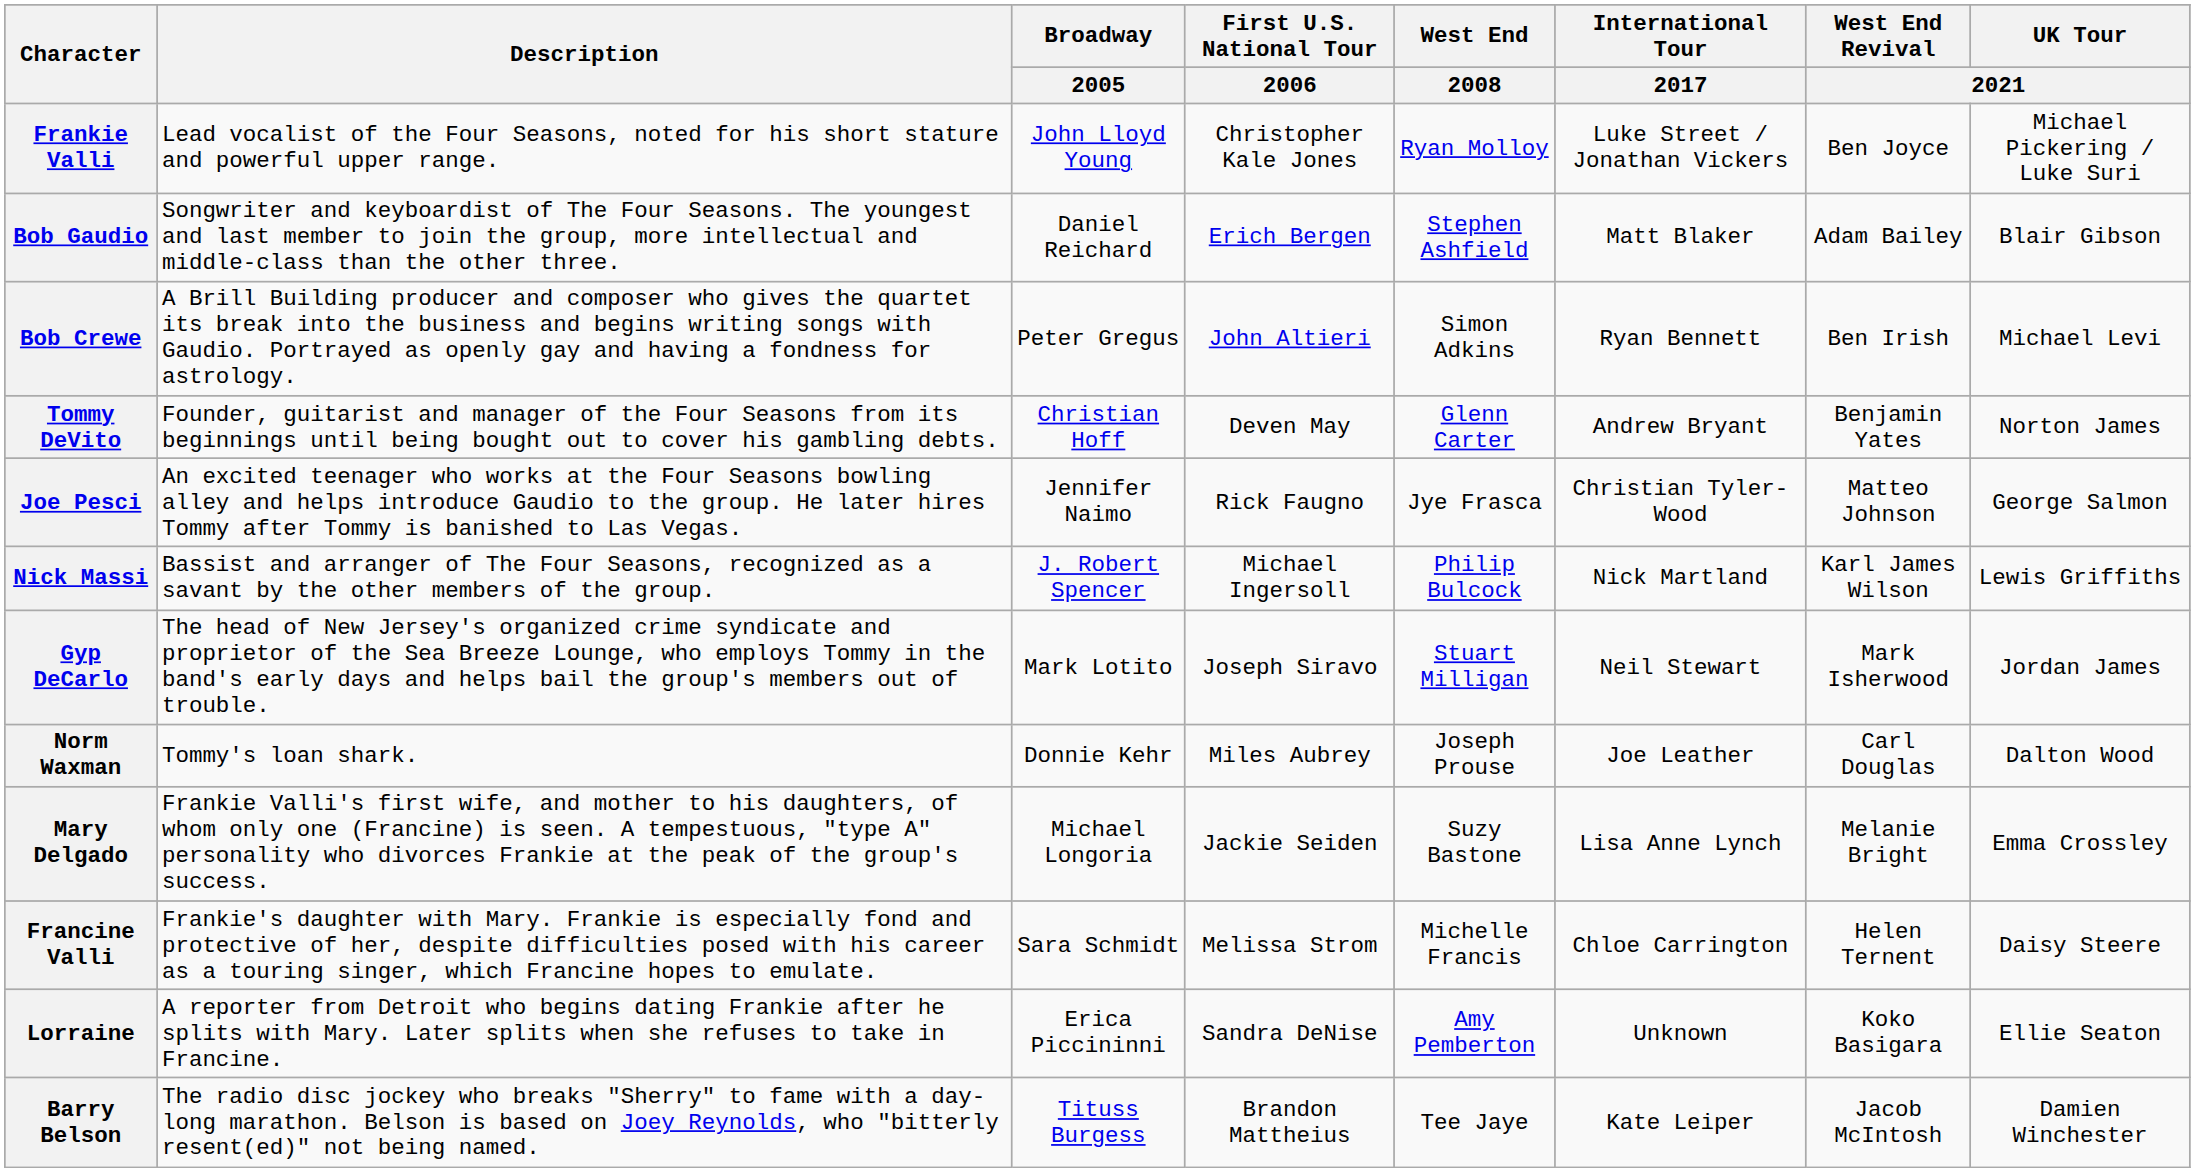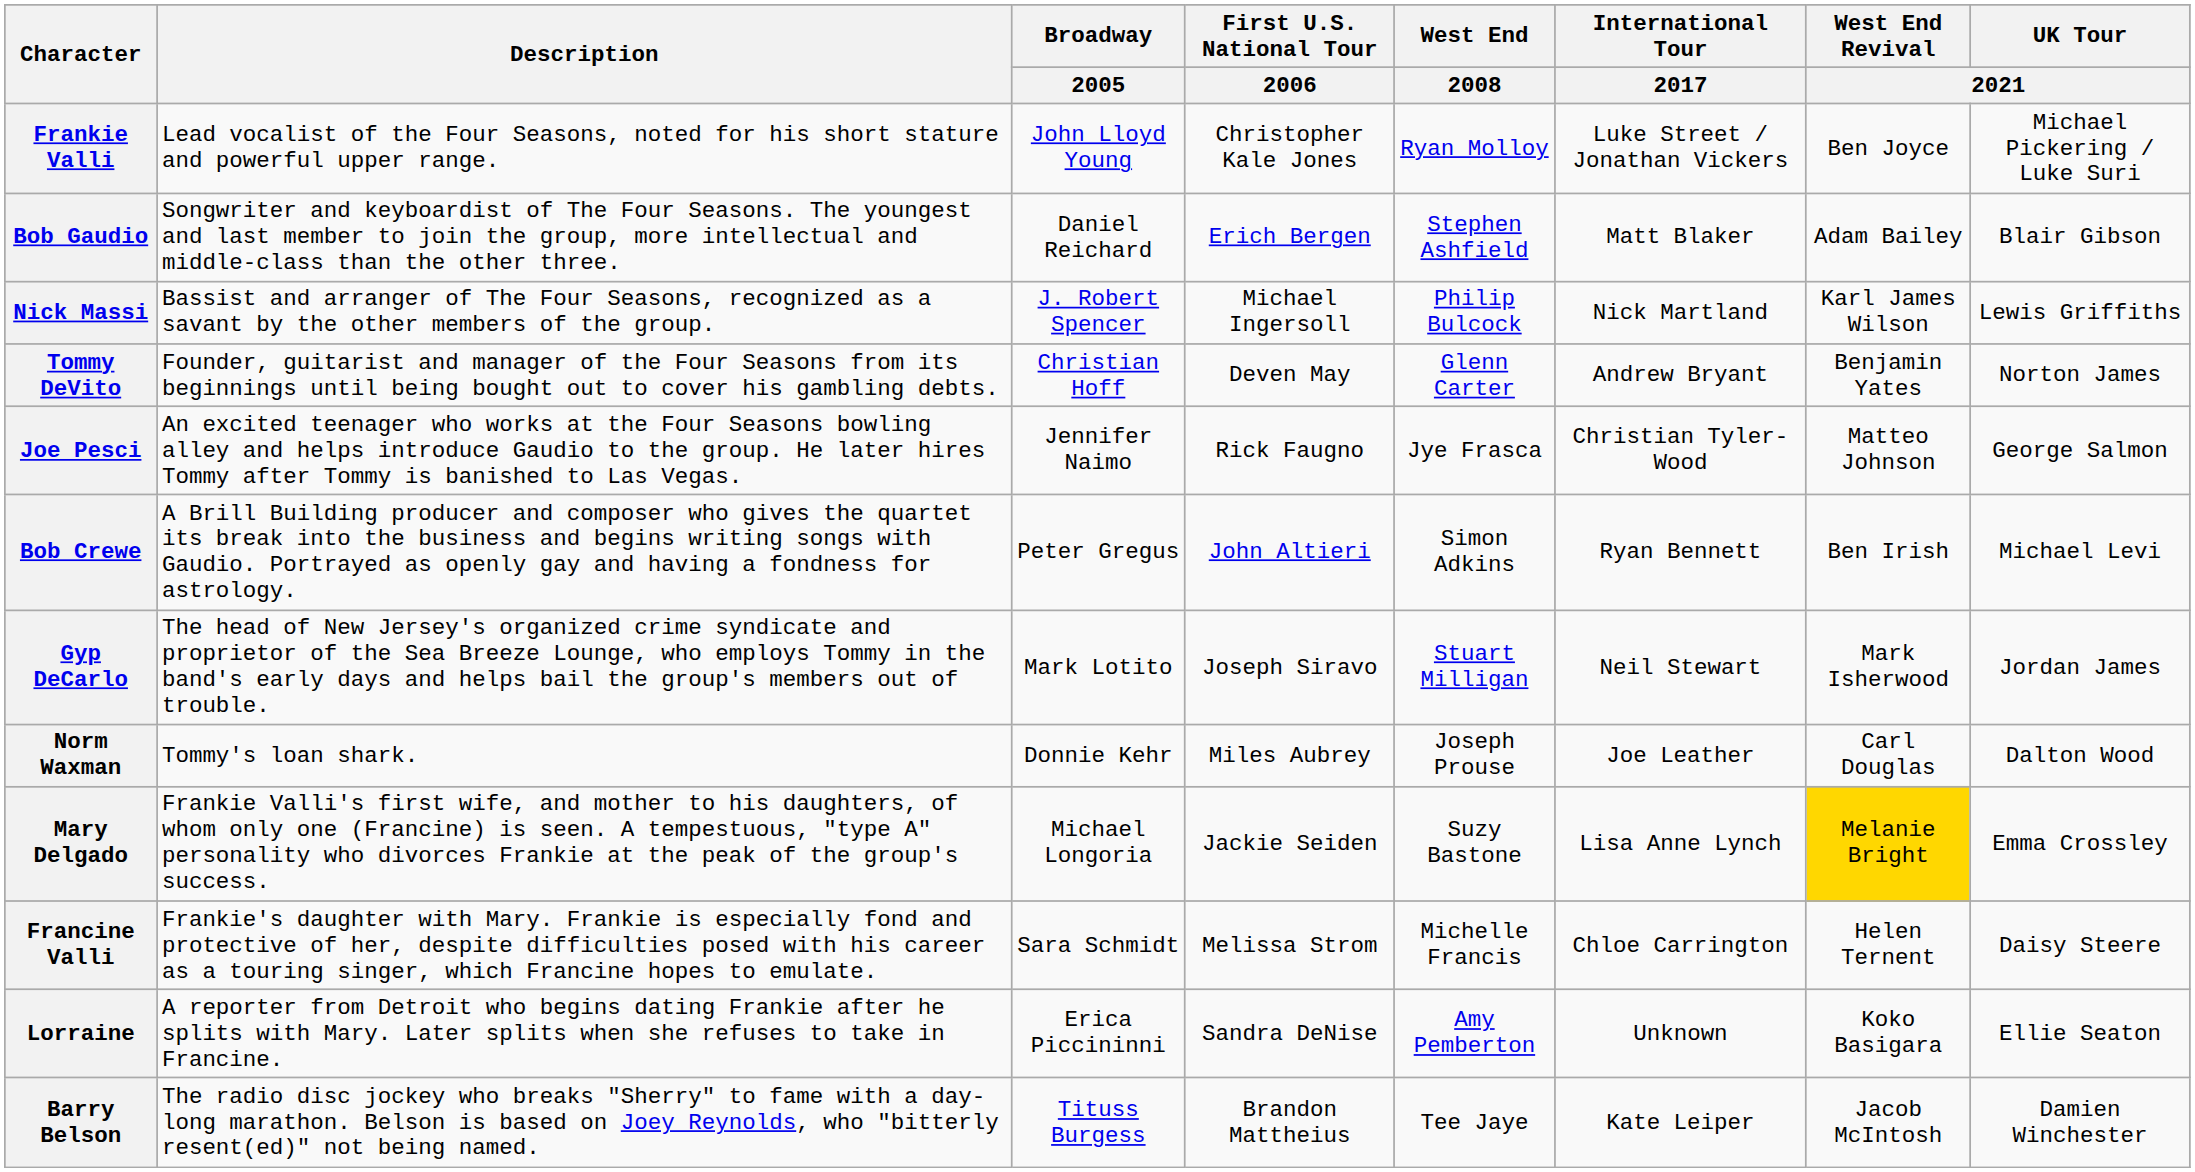rows swapped: Nick Massi <-> Bob Crewe
Mary Delgado | West End Revival / 2021: no background -> gold background
